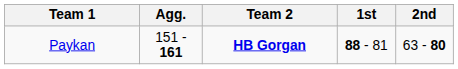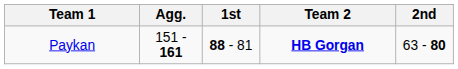columns swapped: Team 2 <-> 1st
